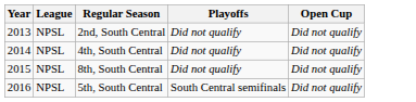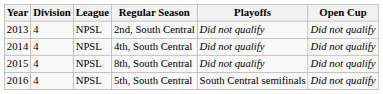+ column: Division | 4 | 4 | 4 | 4
